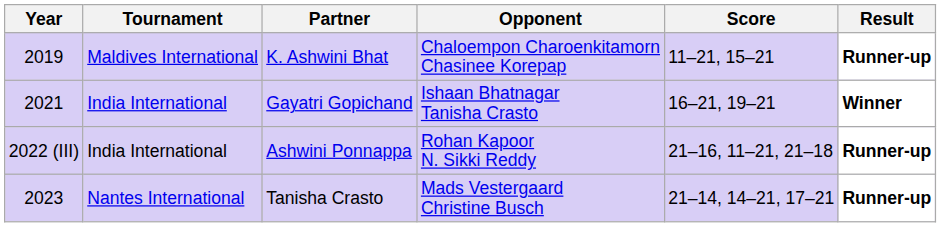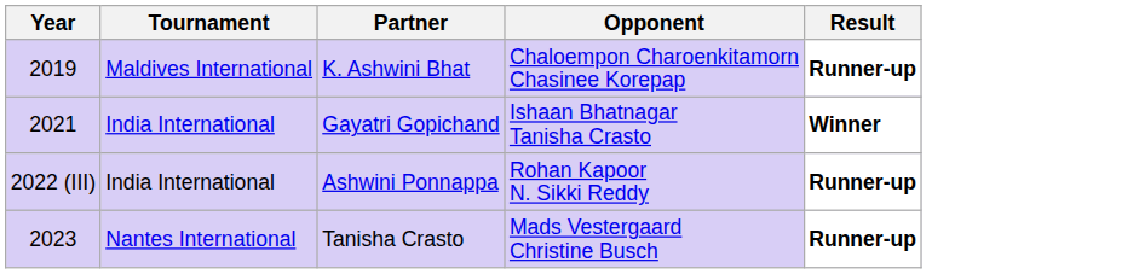- column: Score | 11–21, 15–21 | 16–21, 19–21 | 21–16, 11–21, 21–18 | 21–14, 14–21, 17–21
